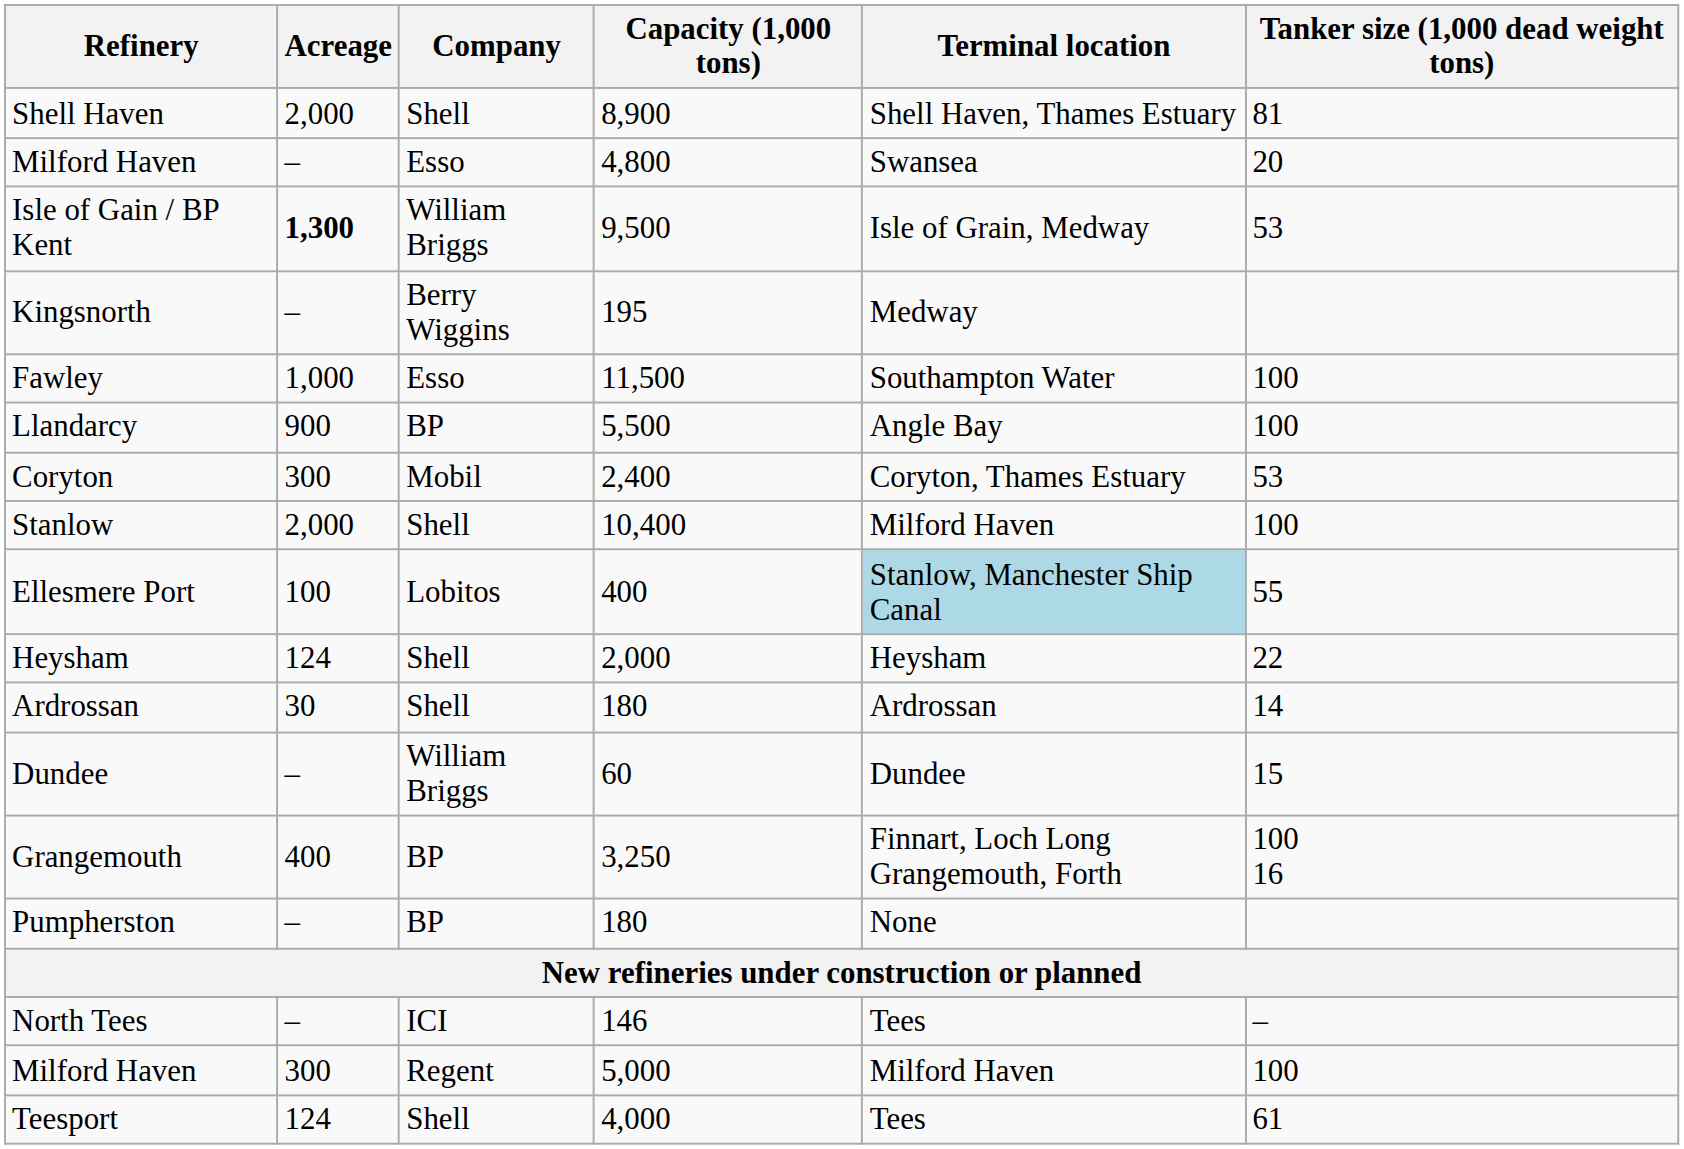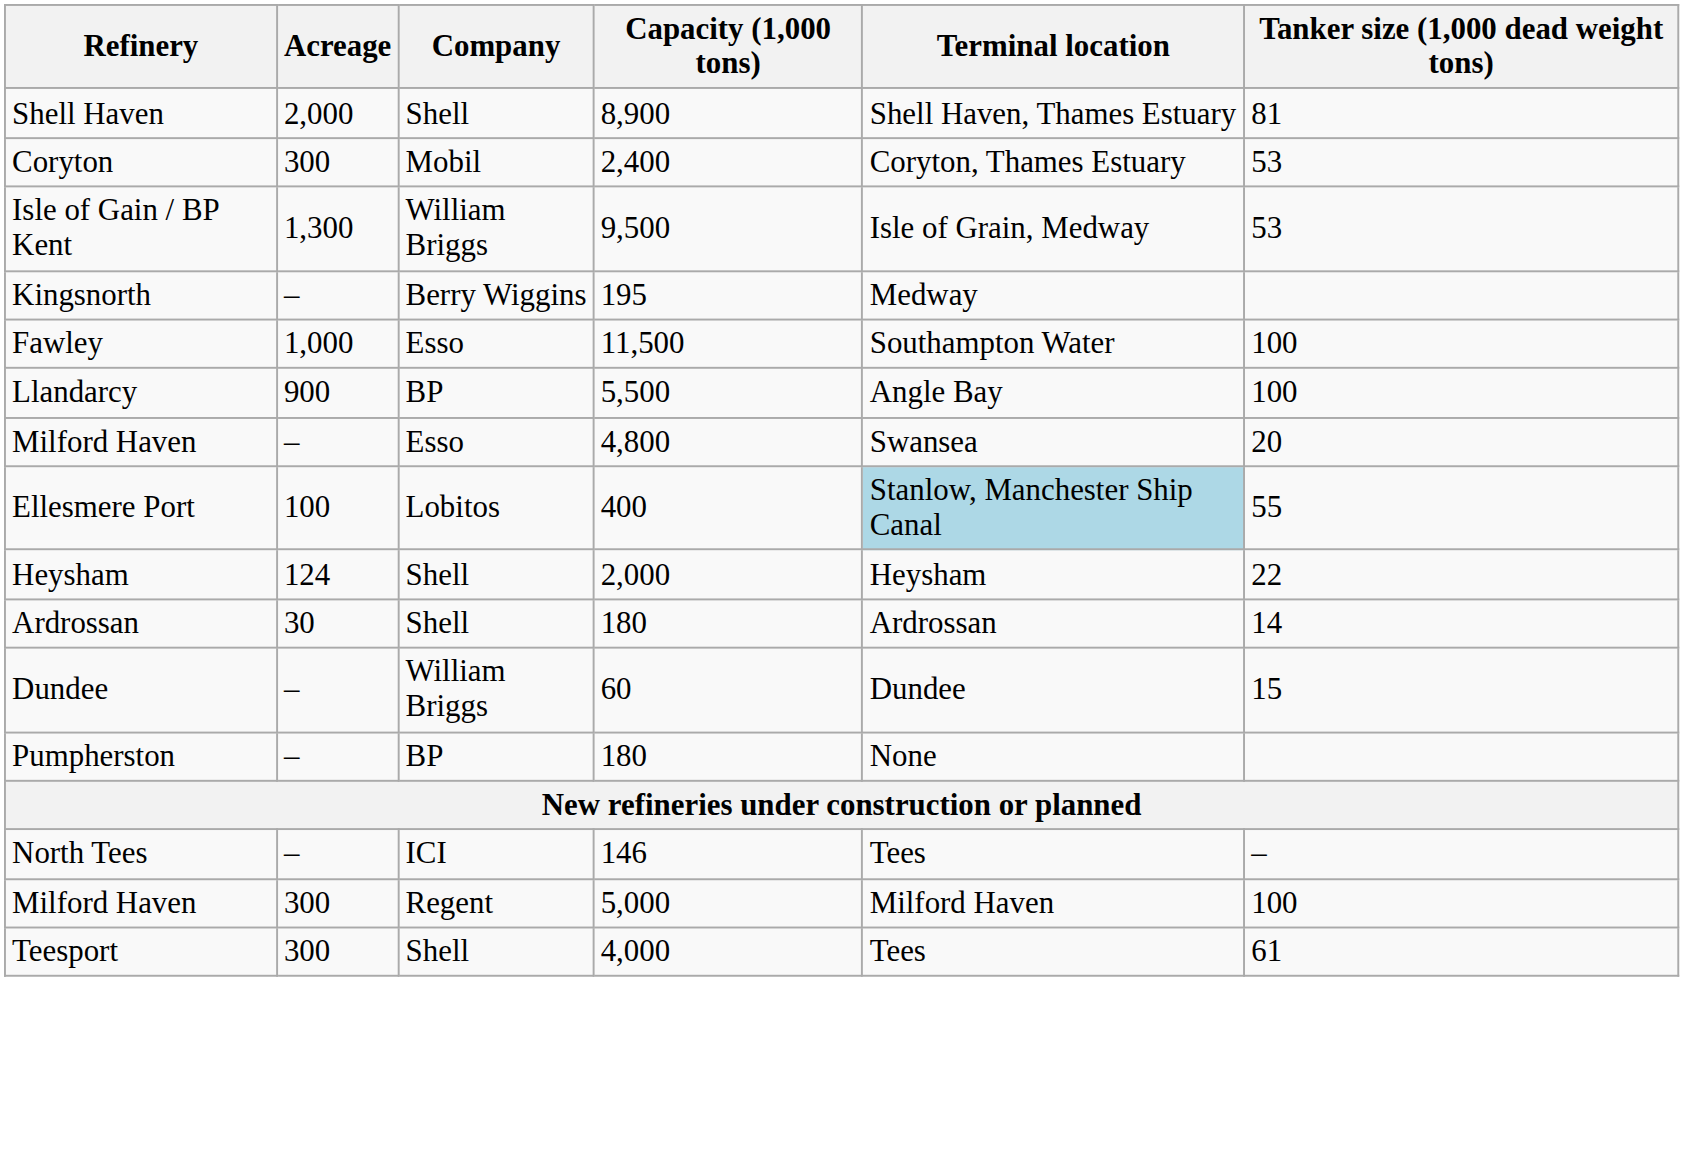rows swapped: Coryton <-> Milford Haven / 4,800
Isle of Gain / BP Kent | Acreage: bold -> normal
- row: Stanlow | 2,000 | Shell | 10,400 | Milford Haven | 100
- row: Grangemouth | 400 | BP | 3,250 | Finnart, Loch Long Grangemouth, Forth | 100 16
Teesport | Acreage: 124 -> 300
